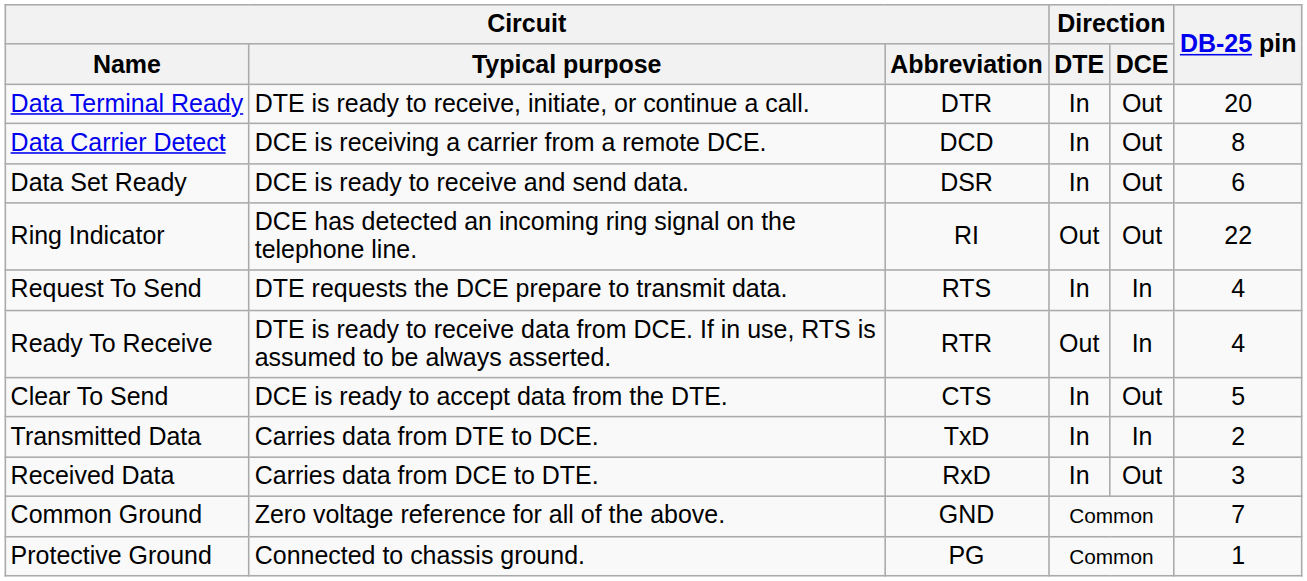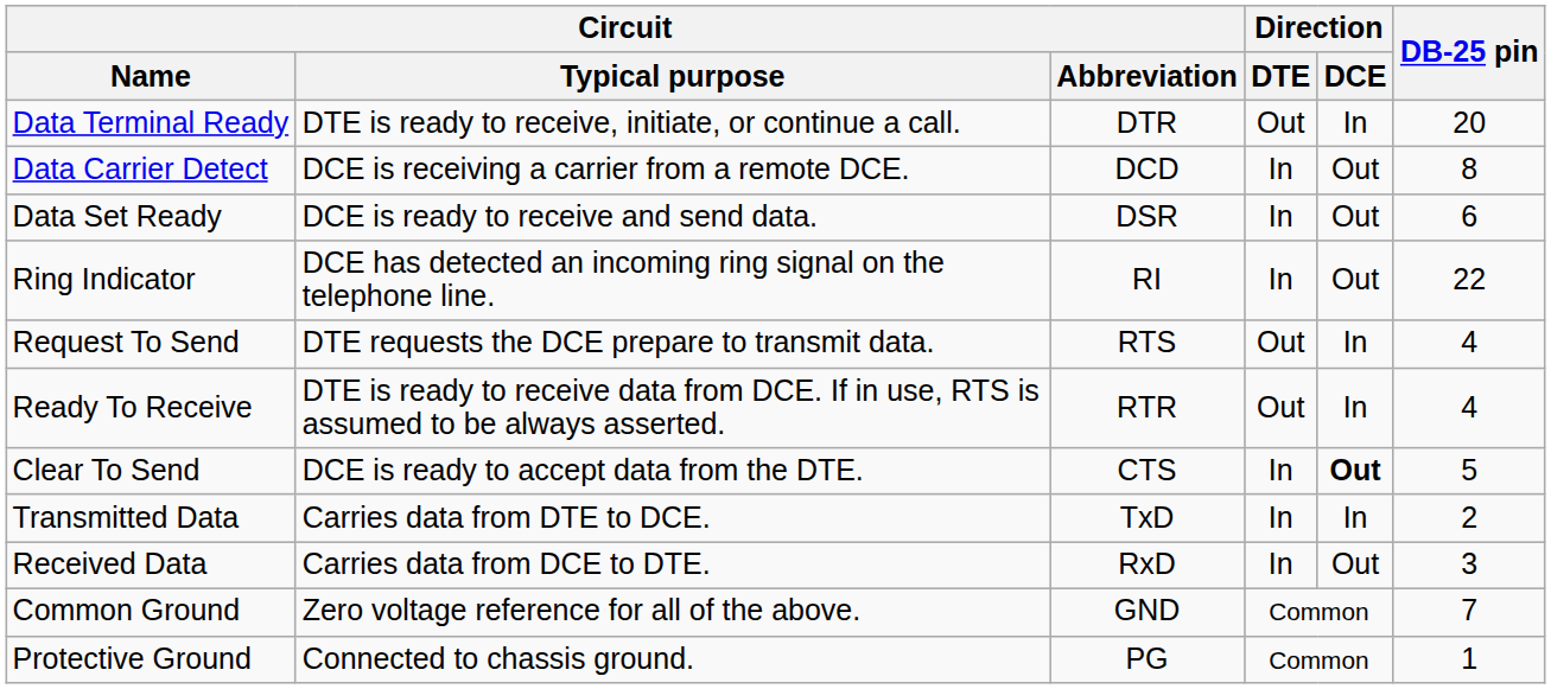Data Terminal Ready | Direction / DTE: In -> Out
Data Terminal Ready | Direction / DCE: Out -> In
Ring Indicator | Direction / DTE: Out -> In
Request To Send | Direction / DTE: In -> Out
Clear To Send | Direction / DCE: normal -> bold
